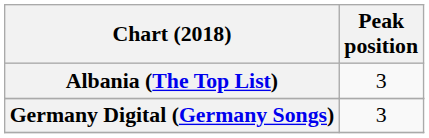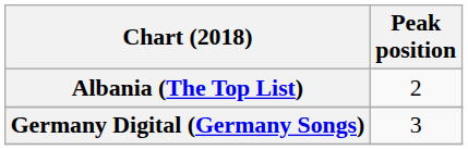Albania (The Top List) | Peak position: 3 -> 2
